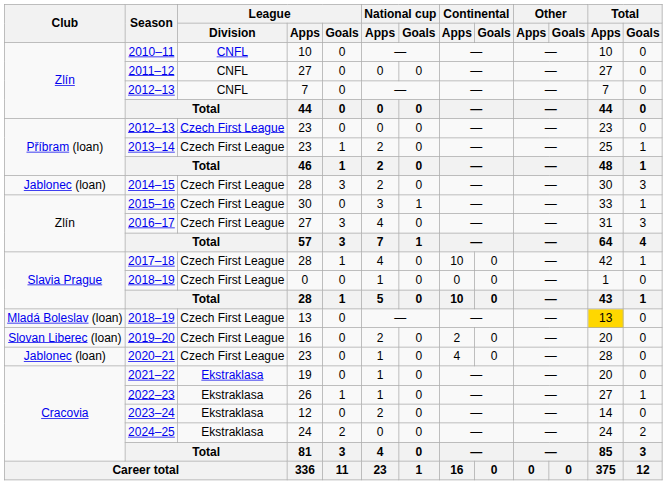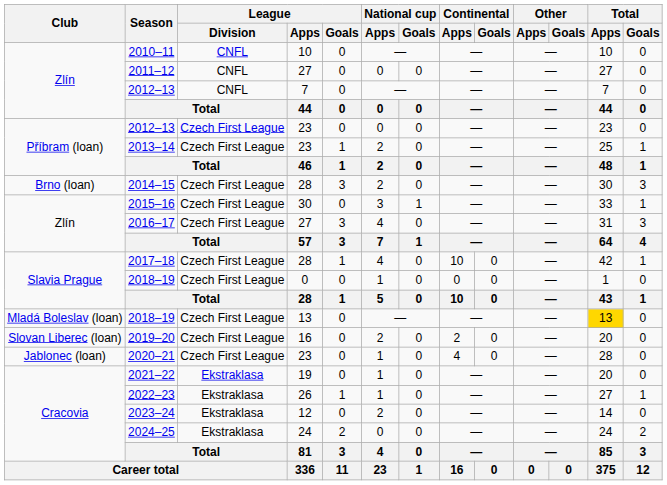2014–15 | Club: Jablonec (loan) -> Brno (loan)
